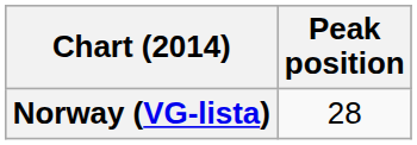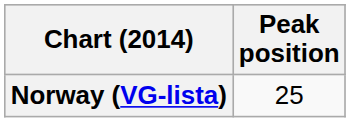Norway (VG-lista) | Peak position: 28 -> 25
